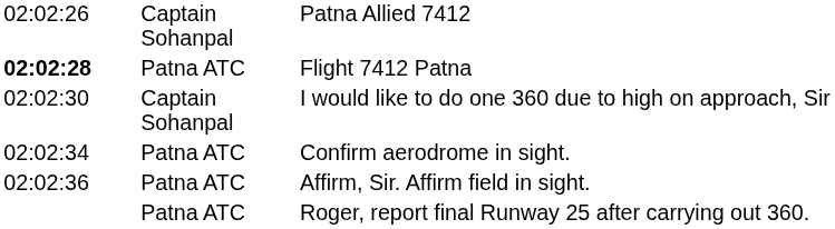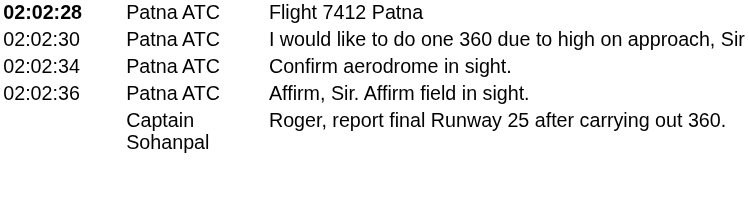- row: 02:02:26 | Captain Sohanpal | Patna Allied 7412
I would like to do one 360 due to high on approach, Sir | column 2: Captain Sohanpal -> Patna ATC
Roger, report final Runway 25 after carrying out 360. | column 2: Patna ATC -> Captain Sohanpal
